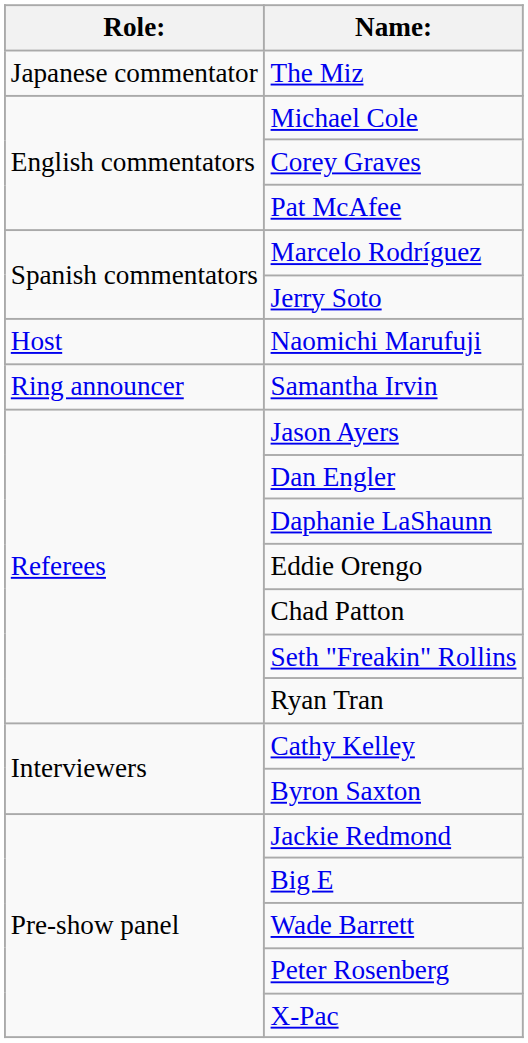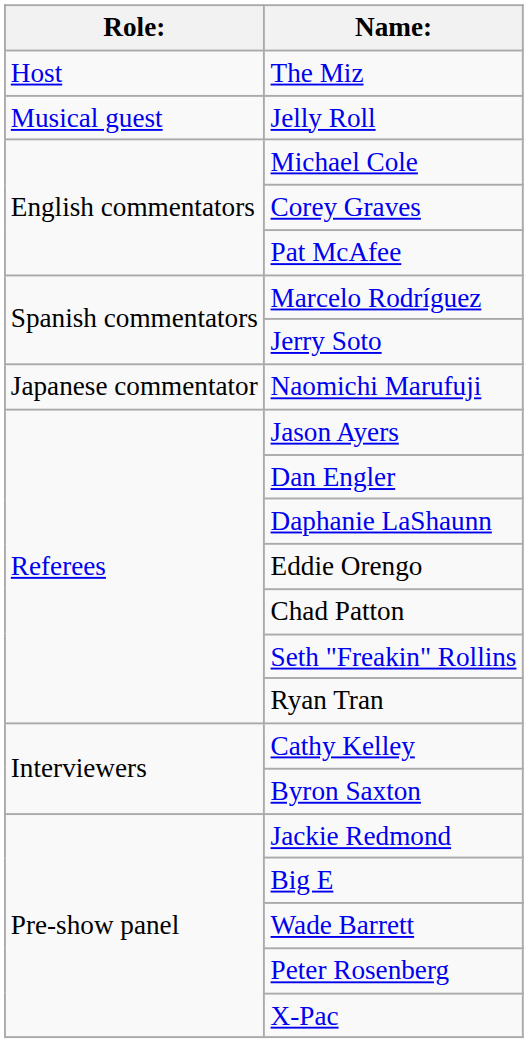The Miz | Role:: Japanese commentator -> Host
+ row: Musical guest | Jelly Roll
Naomichi Marufuji | Role:: Host -> Japanese commentator
- row: Ring announcer | Samantha Irvin
